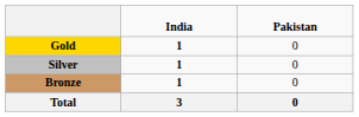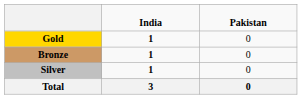rows swapped: Silver <-> Bronze
